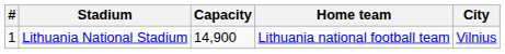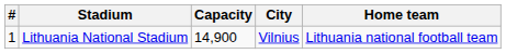columns swapped: City <-> Home team
